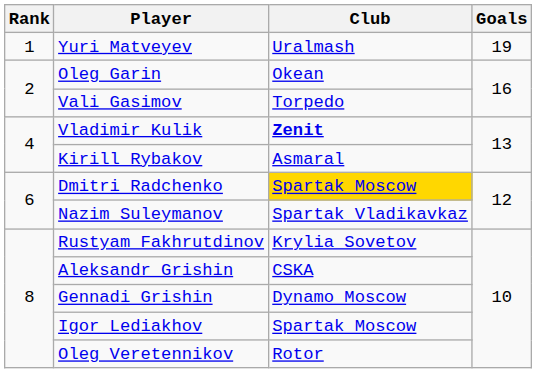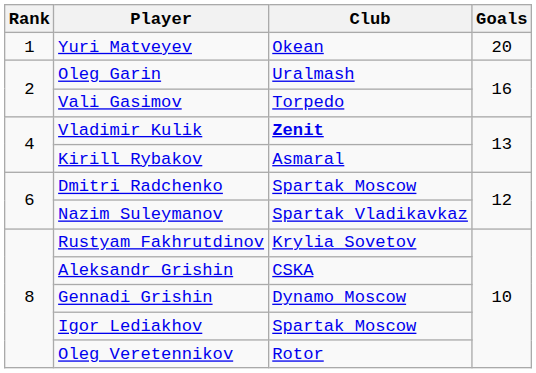Yuri Matveyev | Club: Uralmash -> Okean
Yuri Matveyev | Goals: 19 -> 20
Oleg Garin | Club: Okean -> Uralmash
Dmitri Radchenko | Club: gold background -> no background
